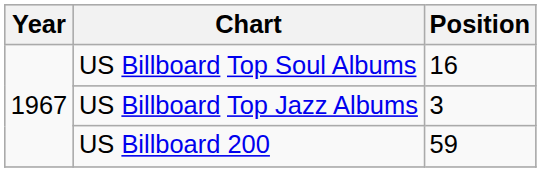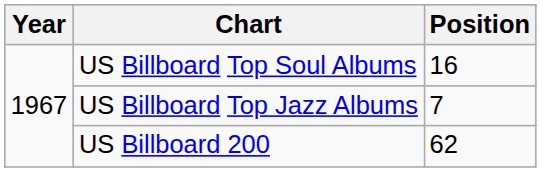US Billboard Top Jazz Albums | Position: 3 -> 7
US Billboard 200 | Position: 59 -> 62
